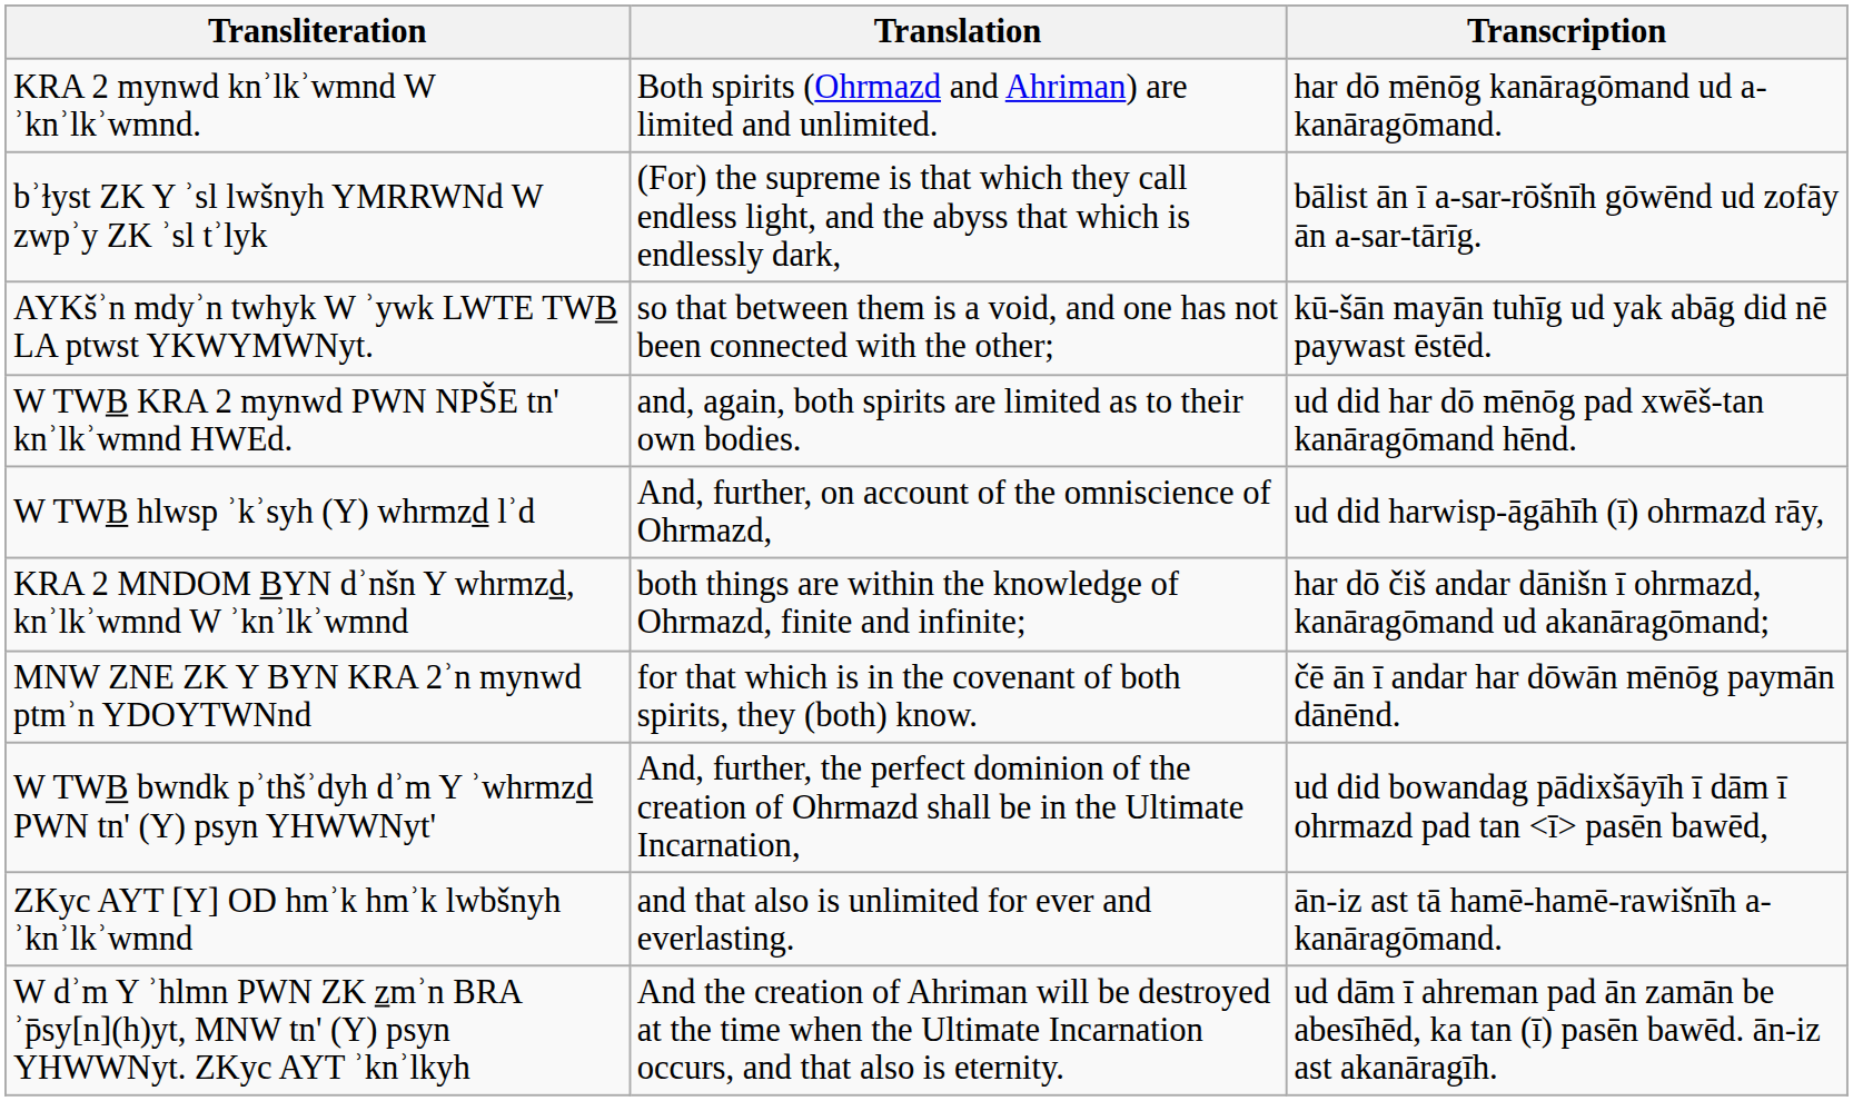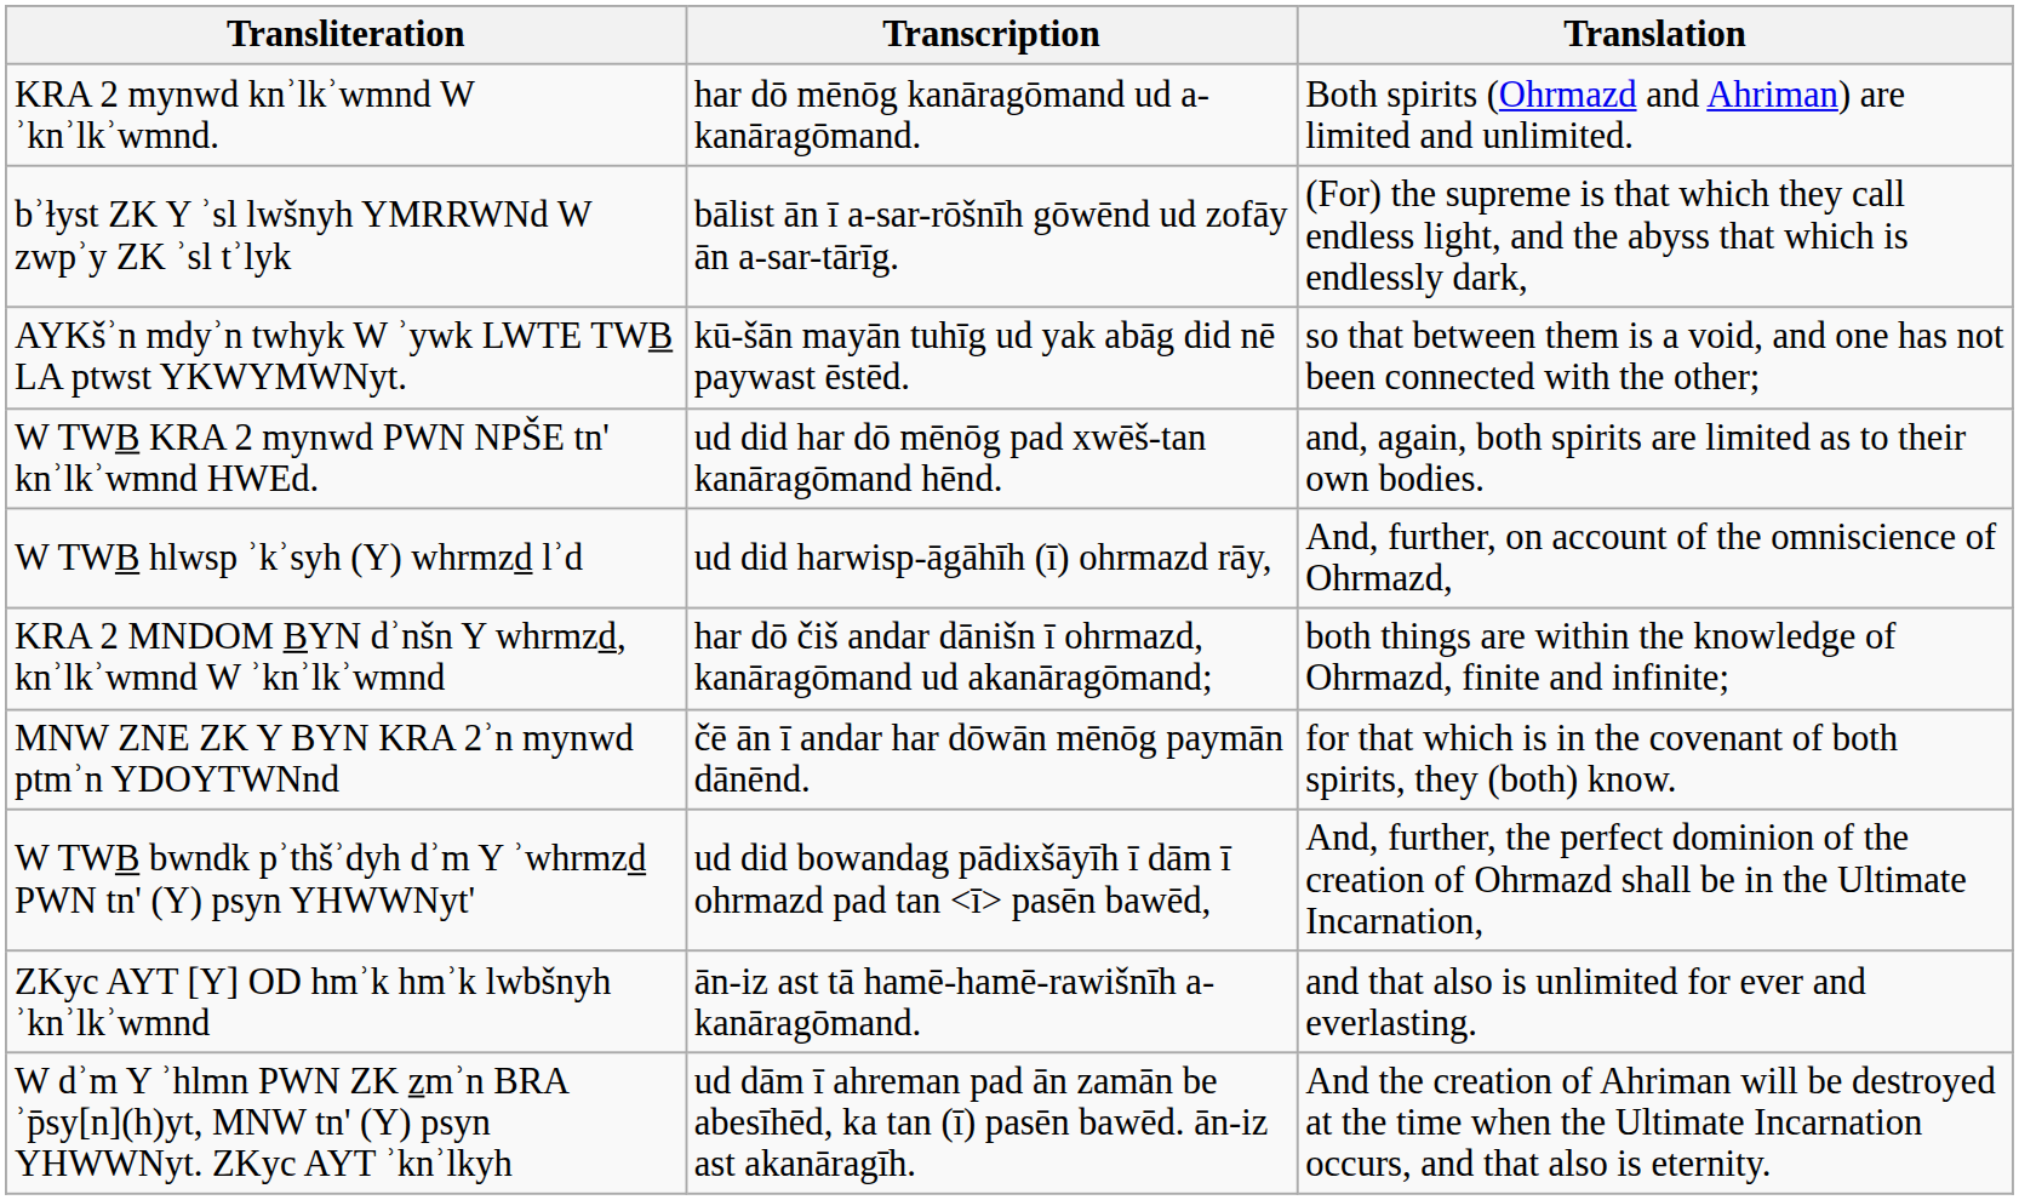columns swapped: Transcription <-> Translation
